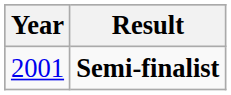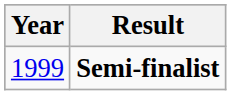Semi-finalist | Year: 2001 -> 1999
